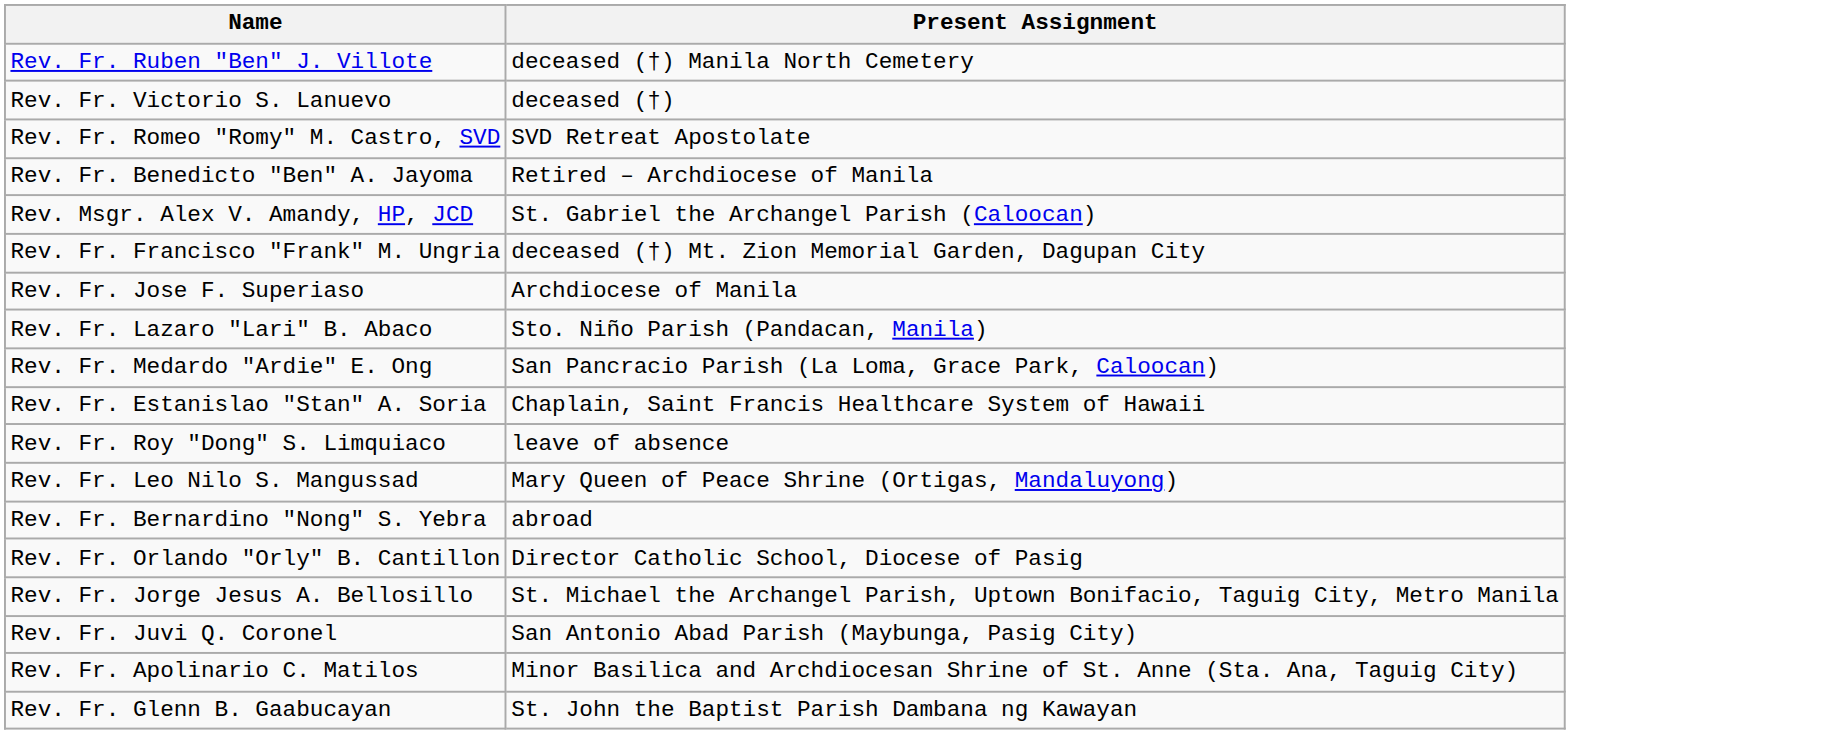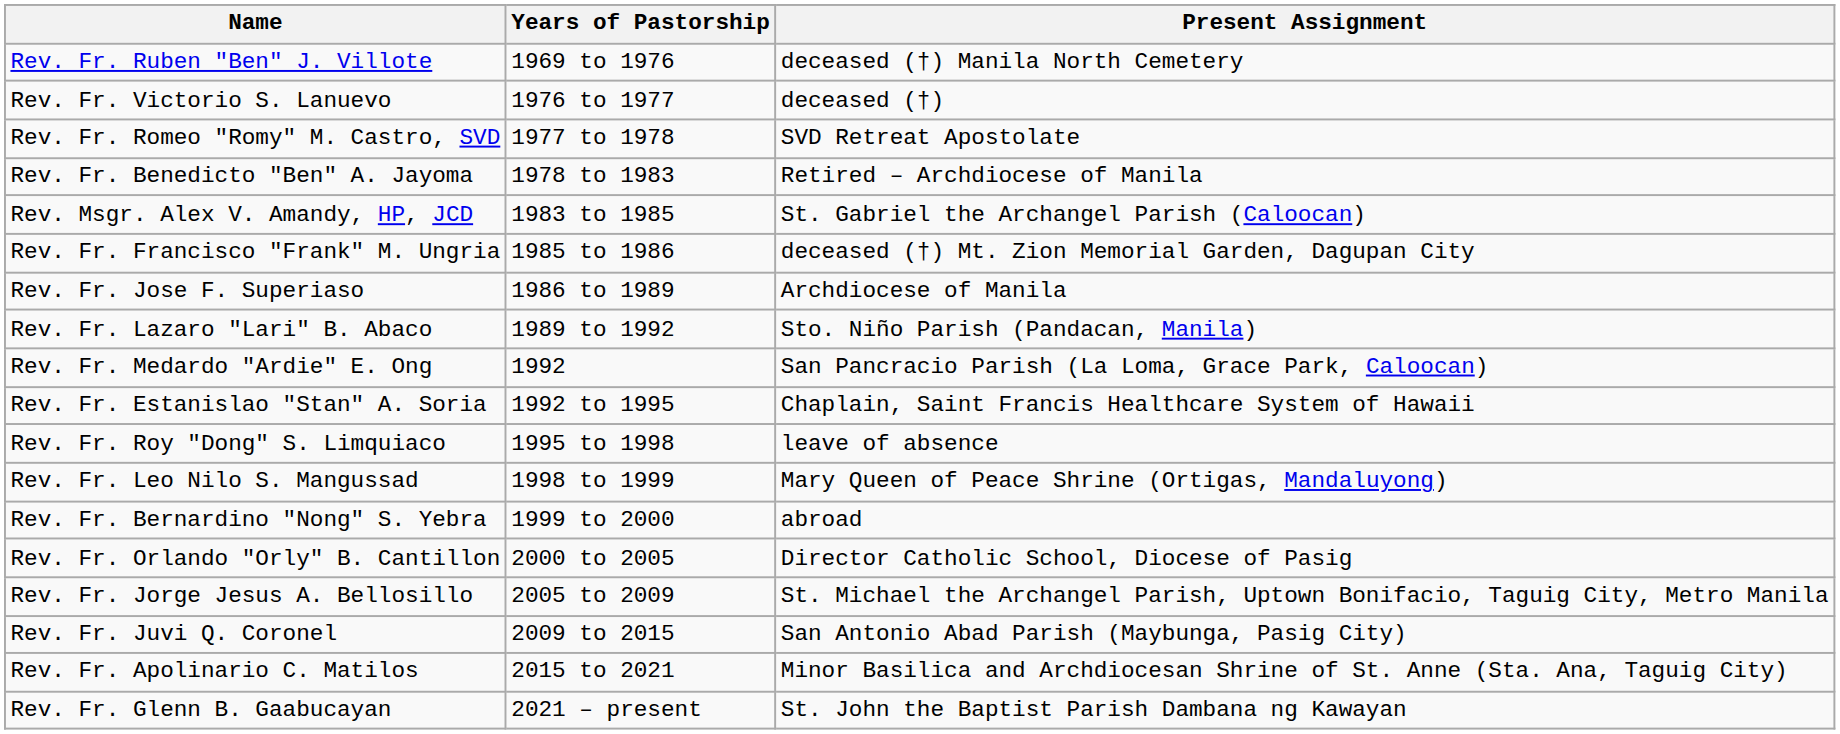+ column: Years of Pastorship | 1969 to 1976 | 1976 to 1977 | 1977 to 1978 | 1978 to 1983 | 1983 to 1985 | 1985 to 1986 | 1986 to 1989 | 1989 to 1992 | 1992 | 1992 to 1995 | 1995 to 1998 | 1998 to 1999 | 1999 to 2000 | 2000 to 2005 | 2005 to 2009 | 2009 to 2015 | 2015 to 2021 | 2021 – present
